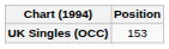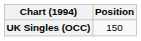UK Singles (OCC) | Position: 153 -> 150
